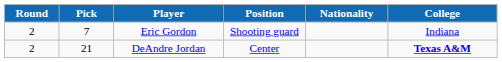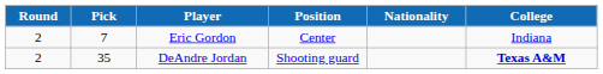Eric Gordon | Position: Shooting guard -> Center
DeAndre Jordan | Pick: 21 -> 35
DeAndre Jordan | Position: Center -> Shooting guard
